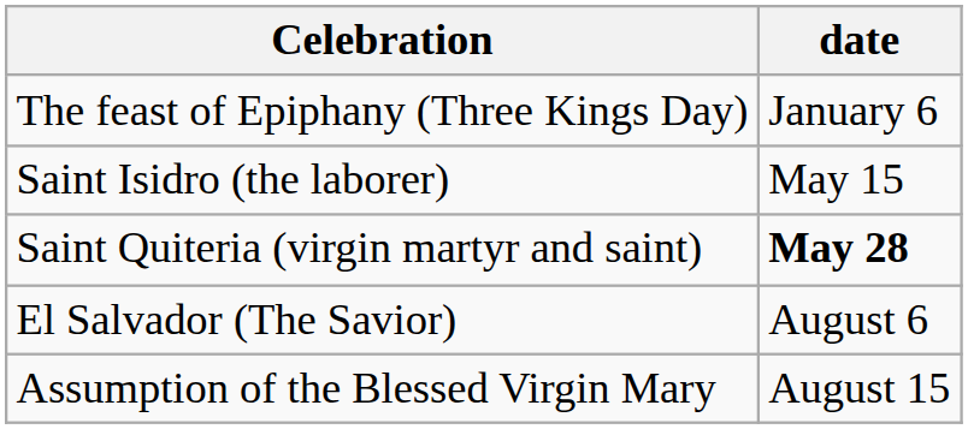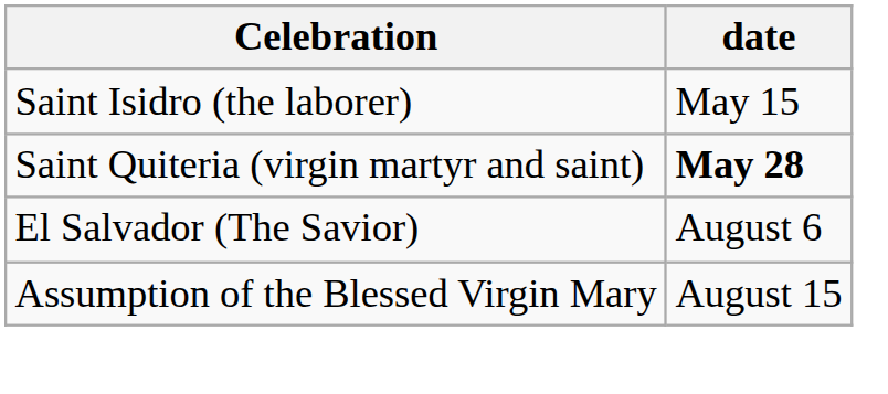- row: The feast of Epiphany (Three Kings Day) | January 6
